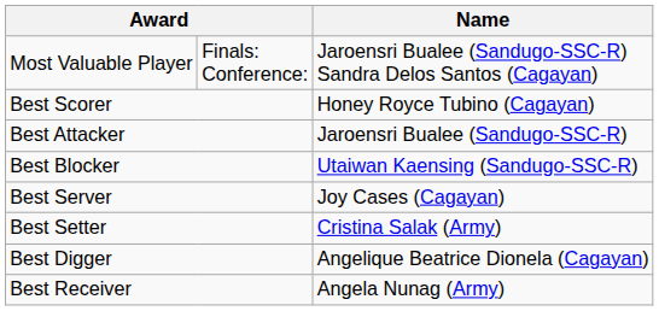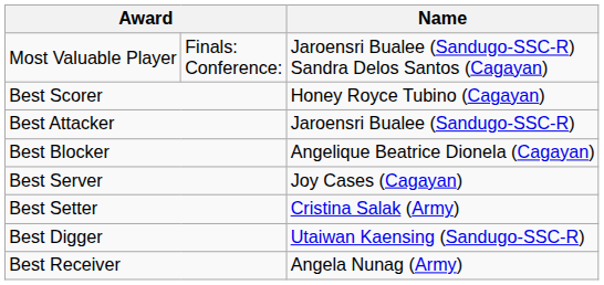Best Blocker | Name: Utaiwan Kaensing (Sandugo-SSC-R) -> Angelique Beatrice Dionela (Cagayan)
Best Digger | Name: Angelique Beatrice Dionela (Cagayan) -> Utaiwan Kaensing (Sandugo-SSC-R)
